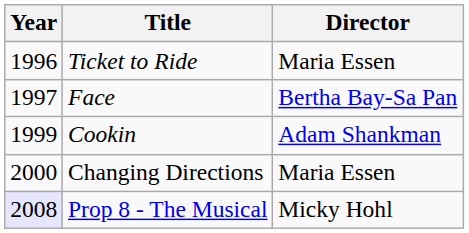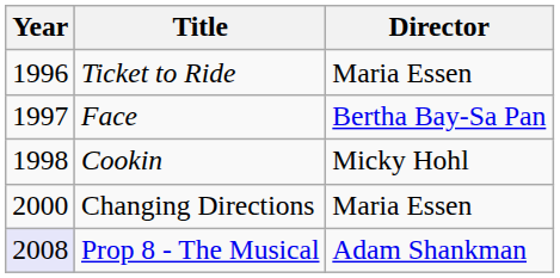Cookin | Year: 1999 -> 1998
Cookin | Director: Adam Shankman -> Micky Hohl
Prop 8 - The Musical | Director: Micky Hohl -> Adam Shankman
